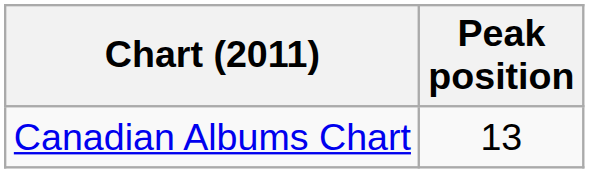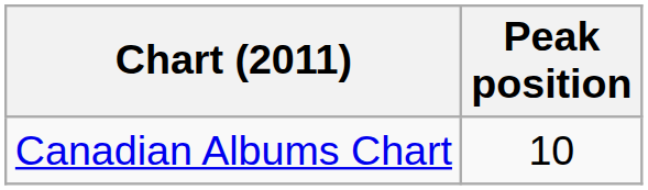Canadian Albums Chart | Peak position: 13 -> 10
